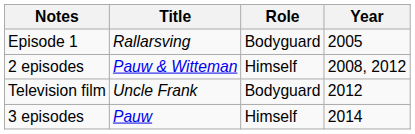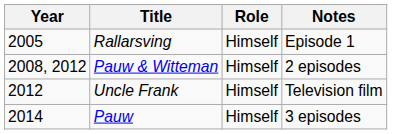columns swapped: Year <-> Notes
Rallarsving | Role: Bodyguard -> Himself
Uncle Frank | Role: Bodyguard -> Himself
